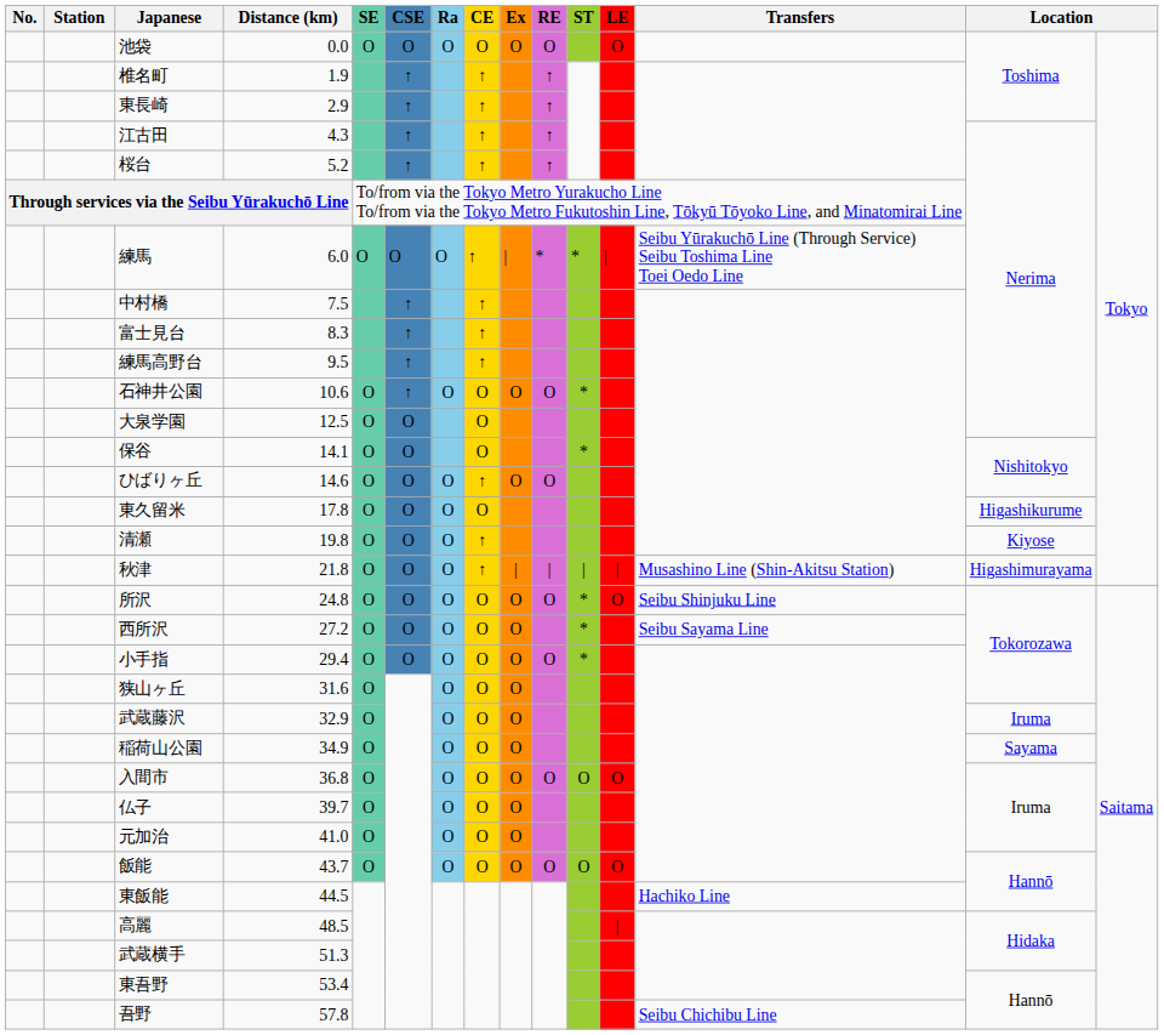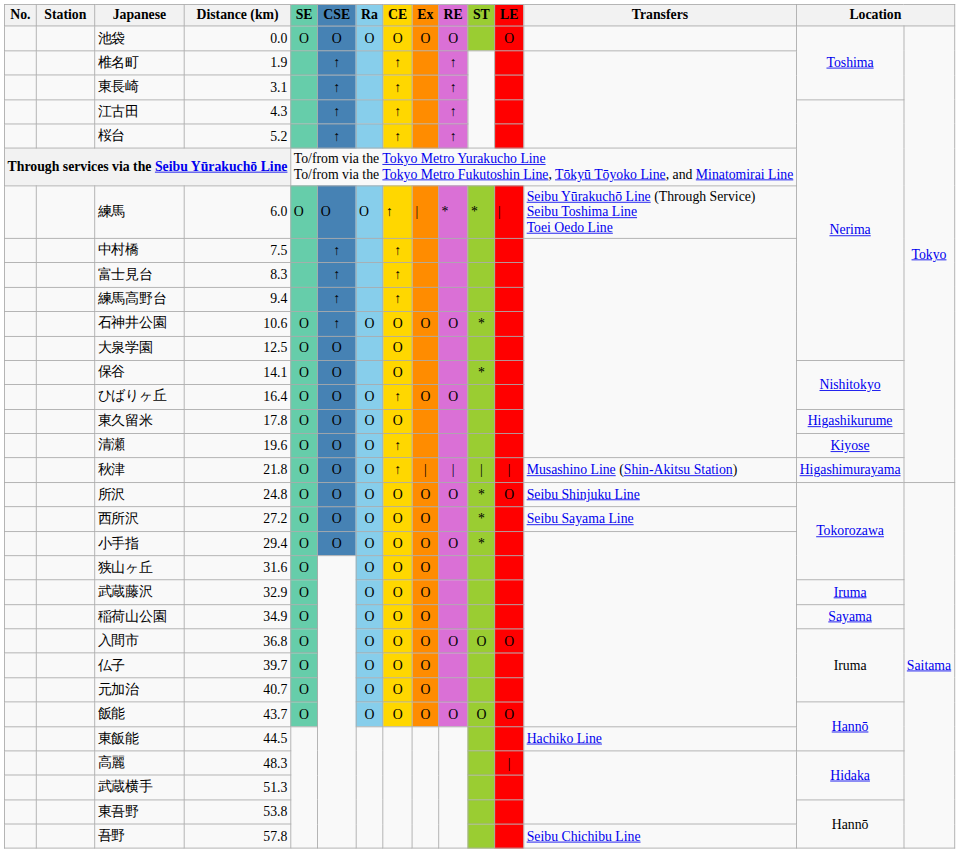東長崎 | Distance (km): 2.9 -> 3.1
練馬高野台 | Distance (km): 9.5 -> 9.4
ひばりヶ丘 | Distance (km): 14.6 -> 16.4
清瀬 | Distance (km): 19.8 -> 19.6
元加治 | Distance (km): 41.0 -> 40.7
高麗 | Distance (km): 48.5 -> 48.3
東吾野 | Distance (km): 53.4 -> 53.8
